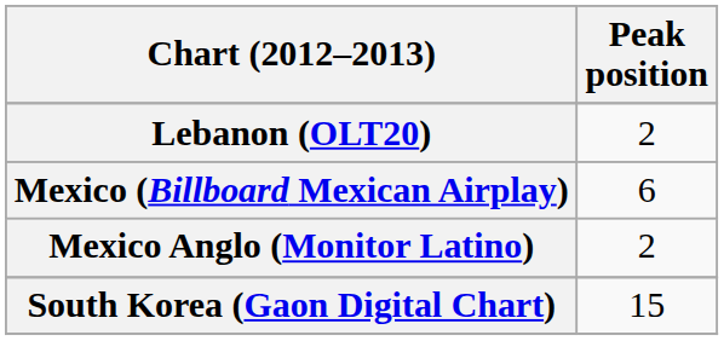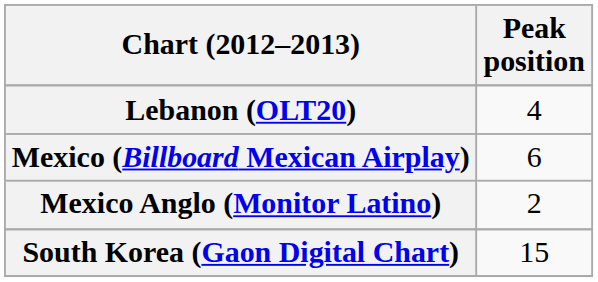Lebanon (OLT20) | Peak position: 2 -> 4
